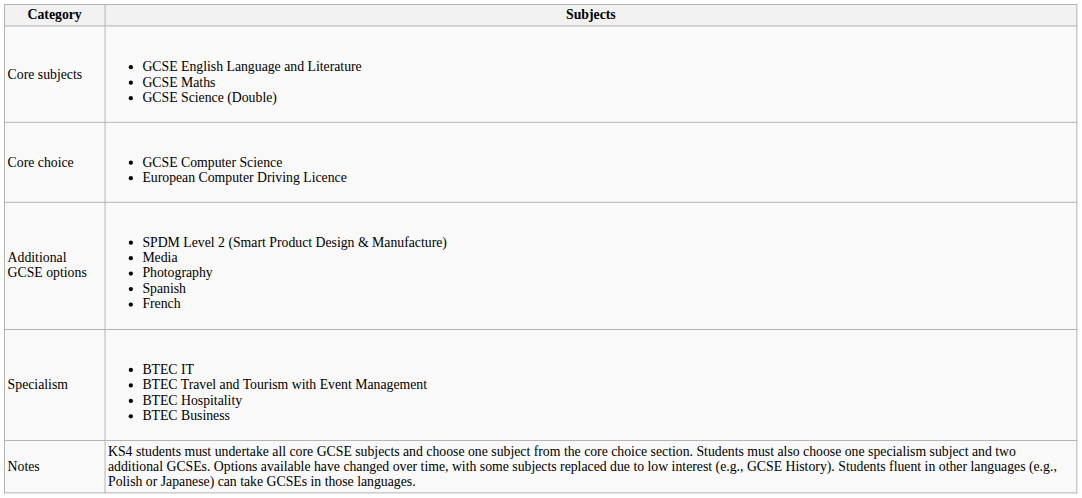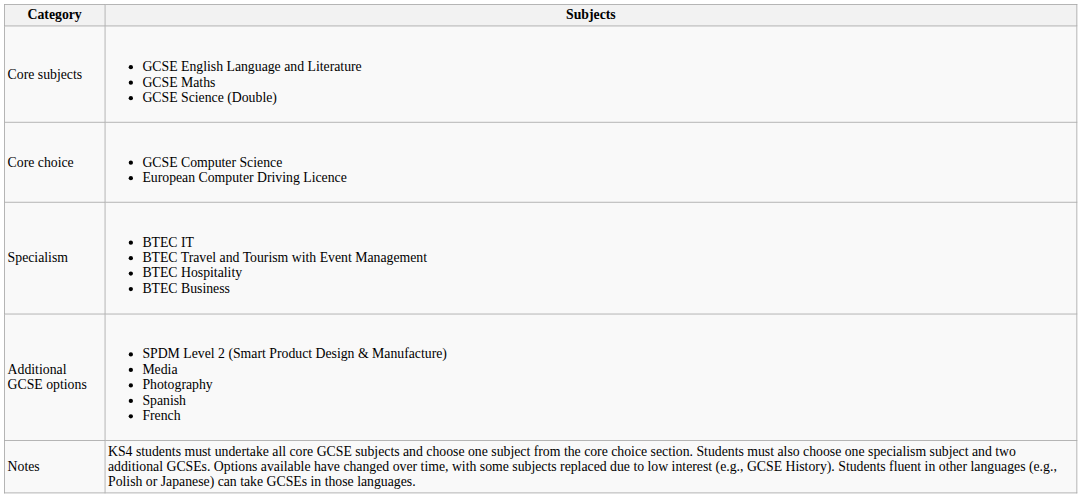rows swapped: Specialism <-> Additional GCSE options
